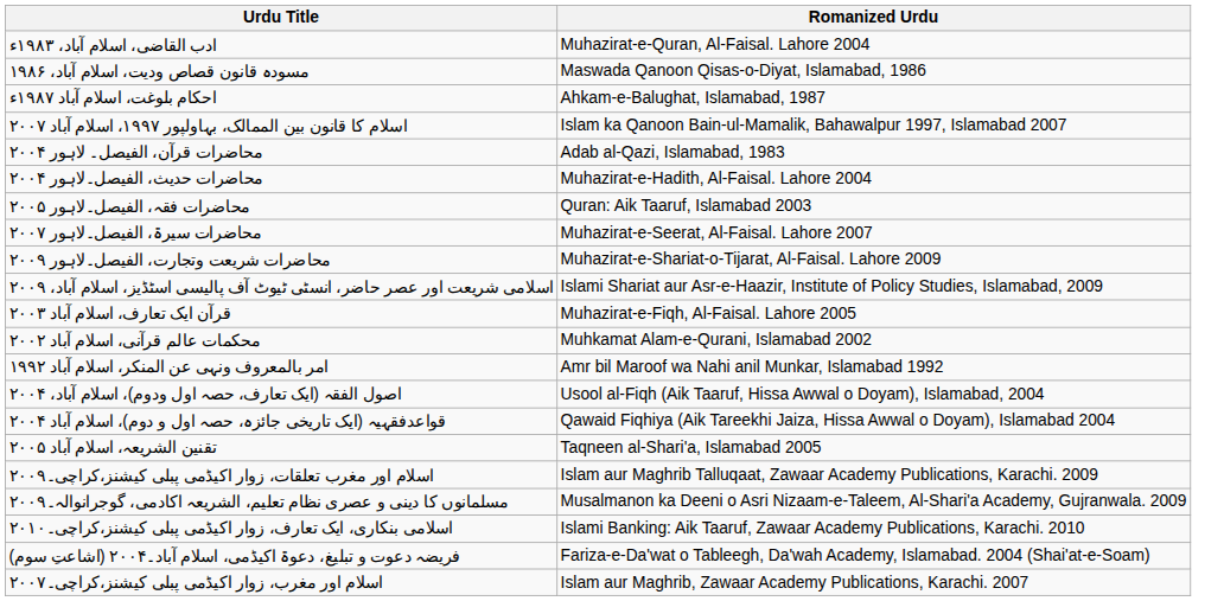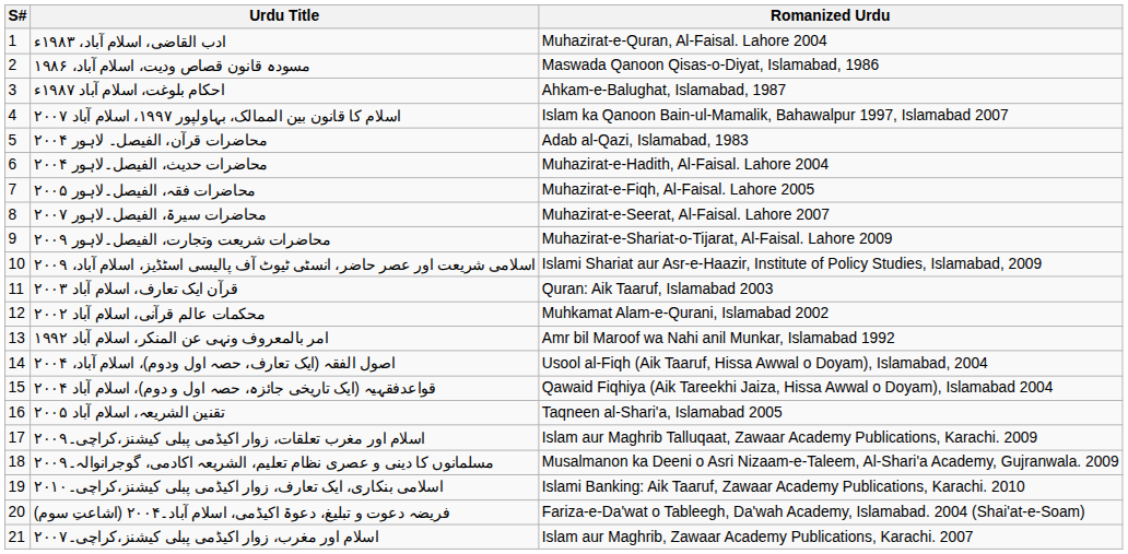+ column: S# | 1 | 2 | 3 | 4 | 5 | 6 | 7 | 8 | 9 | 10 | 11 | 12 | 13 | 14 | 15 | 16 | 17 | 18 | 19 | 20 | 21
محاضرات فقہ، الفیصل۔لاہور ۲۰۰۵ | Romanized Urdu: Quran: Aik Taaruf, Islamabad 2003 -> Muhazirat-e-Fiqh, Al-Faisal. Lahore 2005
قرآن ایک تعارف، اسلام آباد ۲۰۰۳ | Romanized Urdu: Muhazirat-e-Fiqh, Al-Faisal. Lahore 2005 -> Quran: Aik Taaruf, Islamabad 2003
